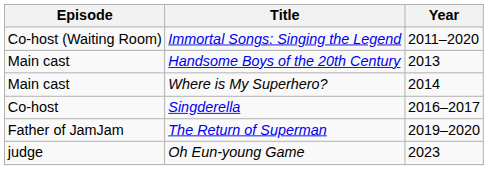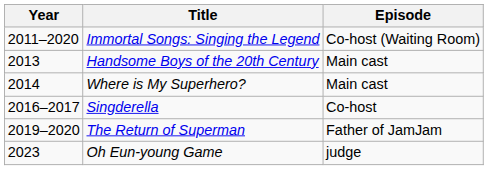columns swapped: Year <-> Episode
